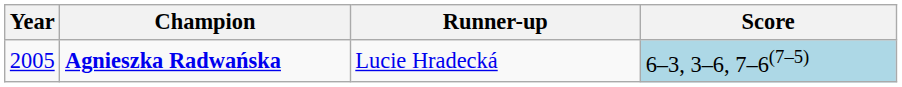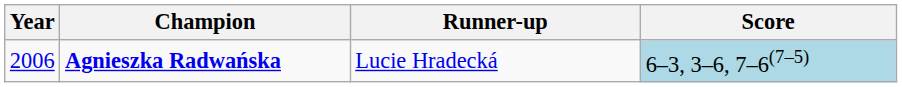Agnieszka Radwańska | Year: 2005 -> 2006
